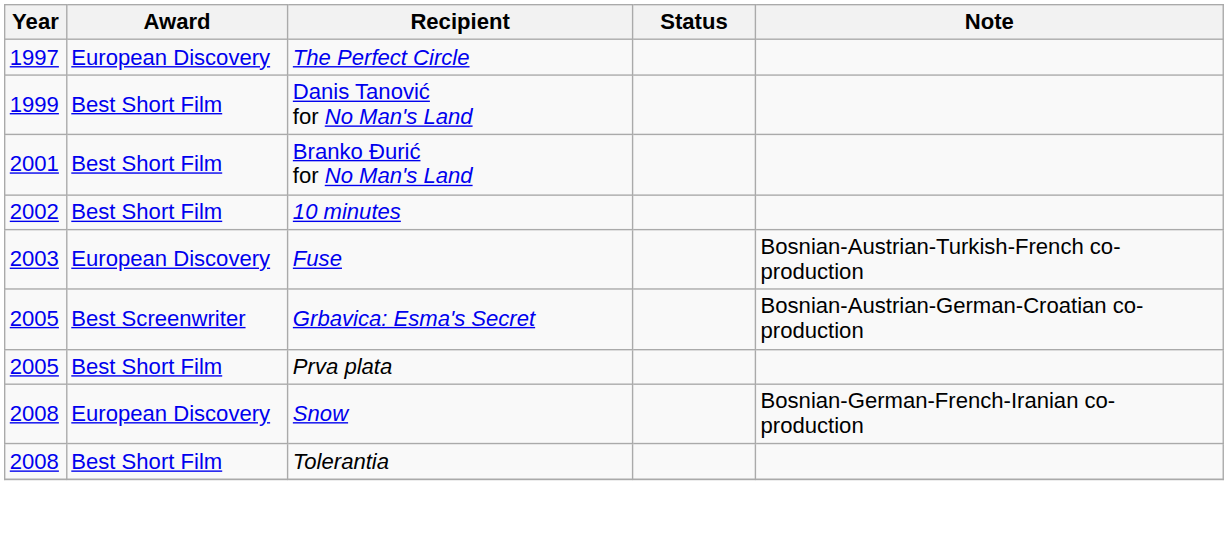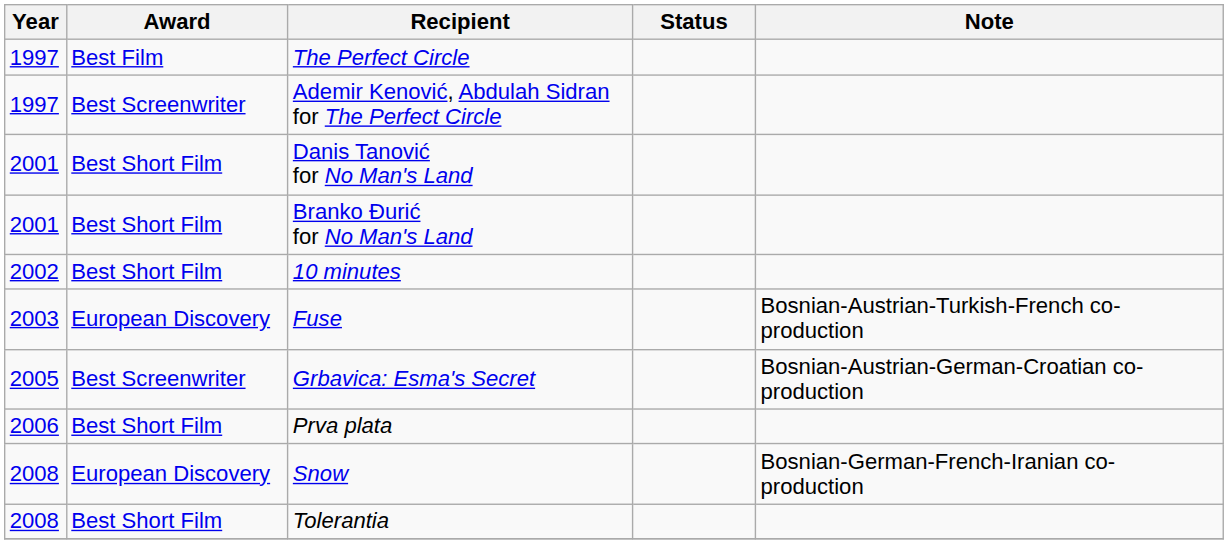The Perfect Circle | Award: European Discovery -> Best Film
+ row: 1997 | Best Screenwriter | Ademir Kenović, Abdulah Sidran for The Perfect Circle
Danis Tanović for No Man's Land | Year: 1999 -> 2001
Prva plata | Year: 2005 -> 2006
